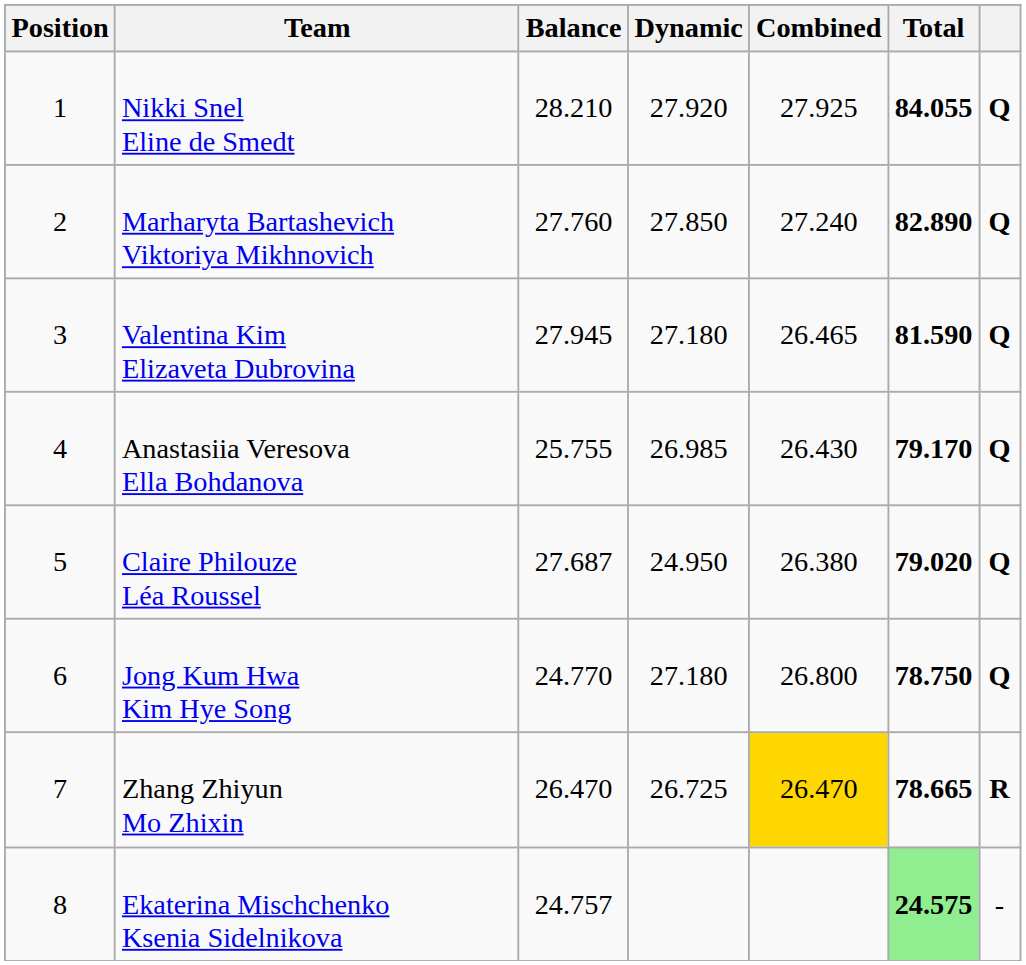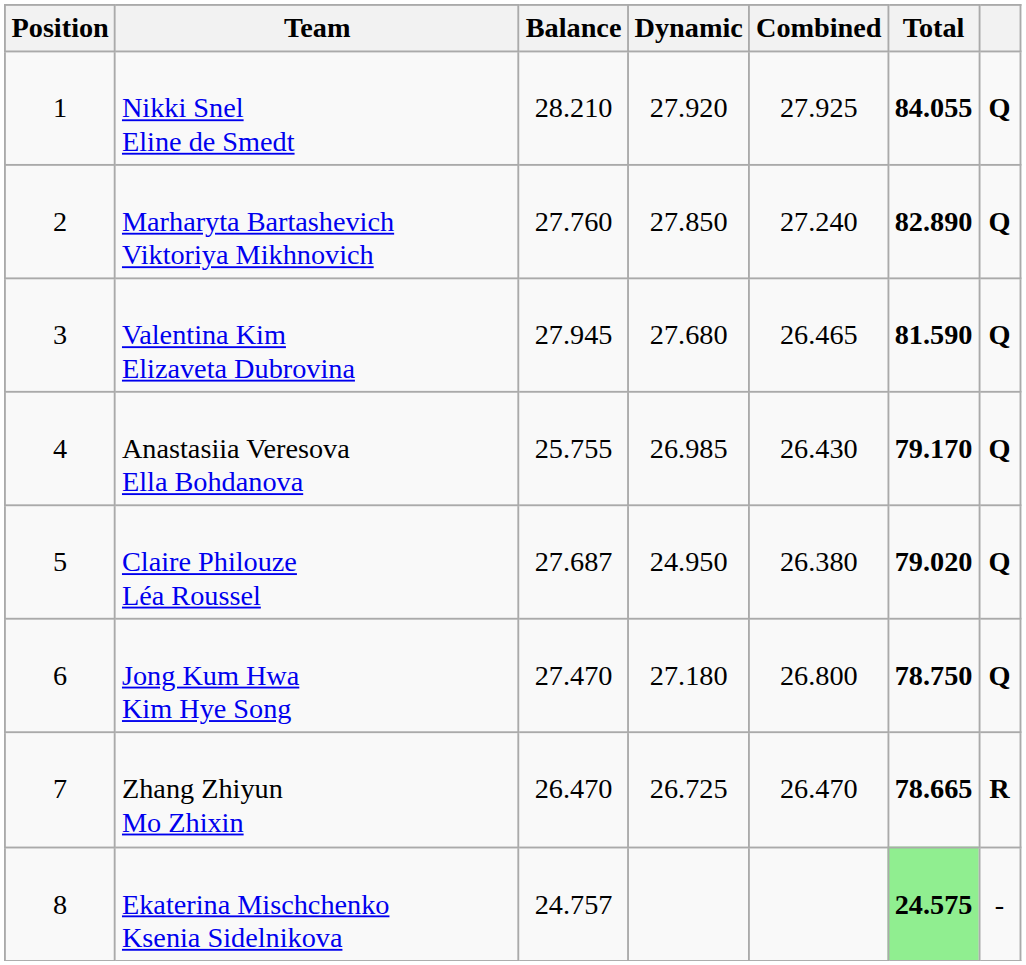Valentina Kim Elizaveta Dubrovina | Dynamic: 27.180 -> 27.680
Jong Kum Hwa Kim Hye Song | Balance: 24.770 -> 27.470
Zhang Zhiyun Mo Zhixin | Combined: gold background -> no background
